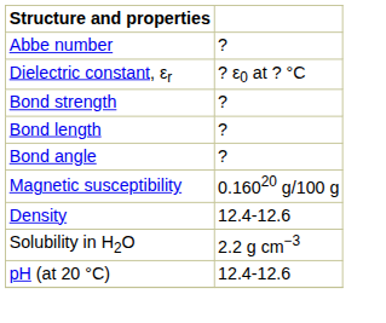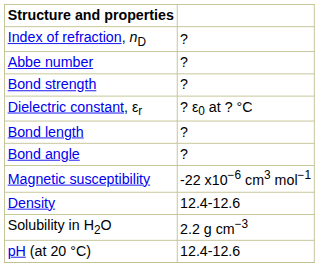+ row: Index of refraction, nD | ?
rows swapped: Dielectric constant, εr <-> Bond strength
Magnetic susceptibility | column 2: 0.16020 g/100 g -> -22 x10−6 cm3 mol−1
